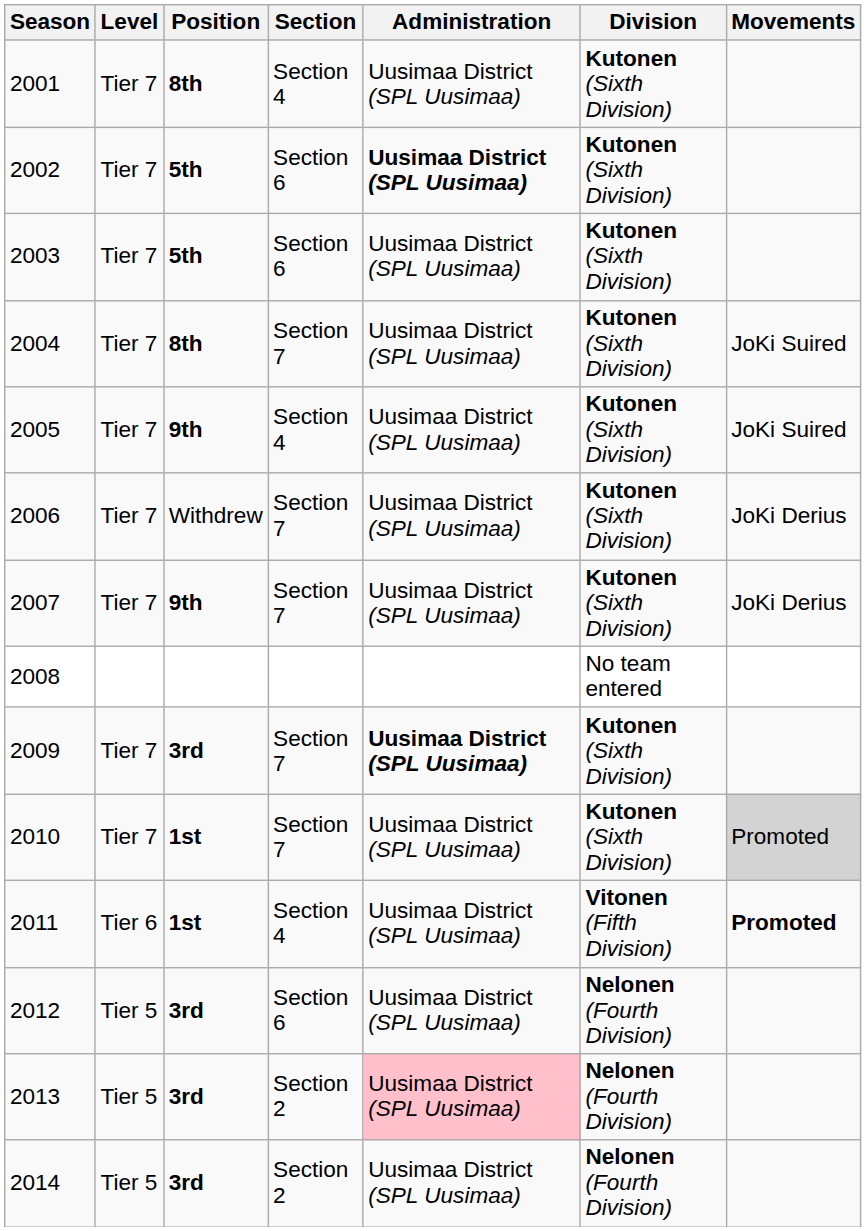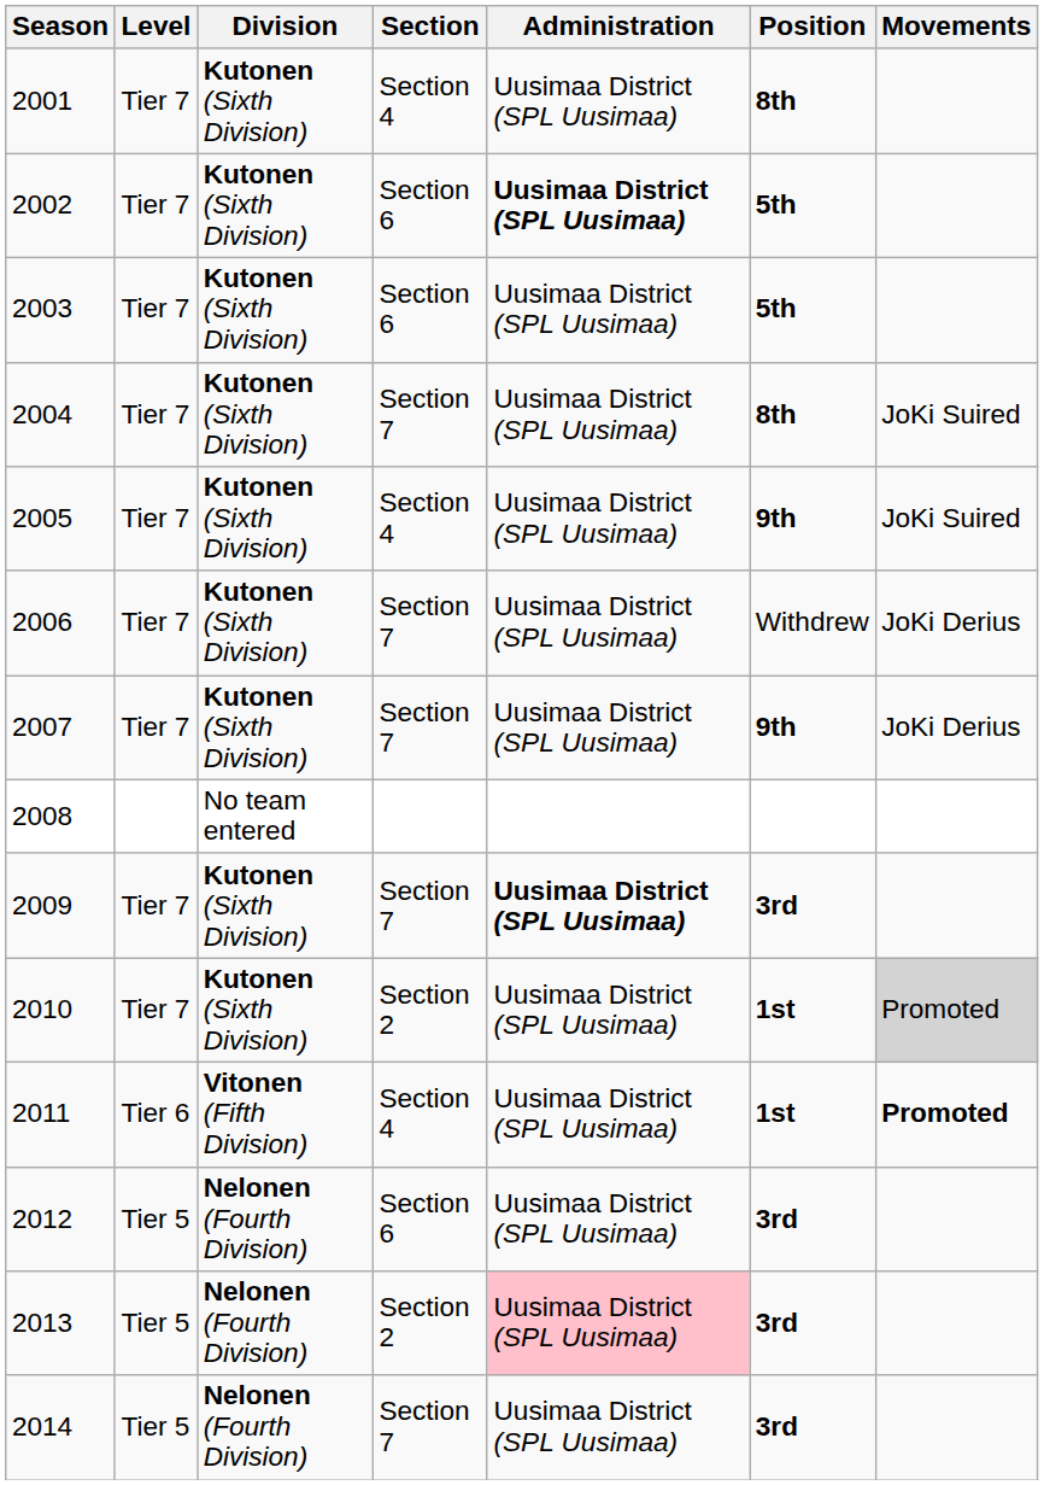columns swapped: Division <-> Position
2010 | Section: Section 7 -> Section 2
2014 | Section: Section 2 -> Section 7
